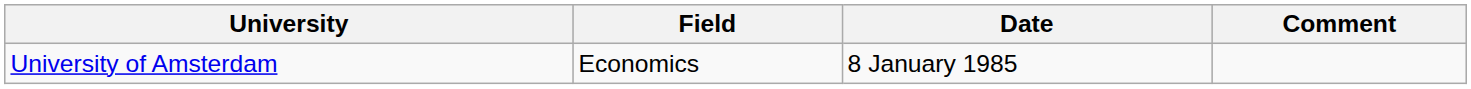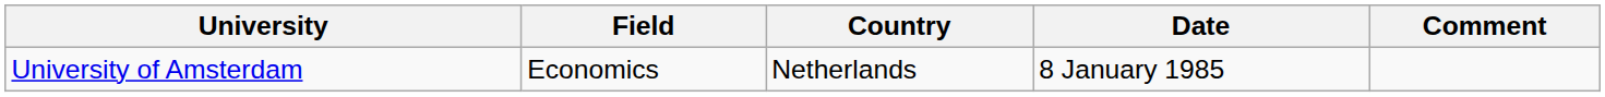+ column: Country | Netherlands
